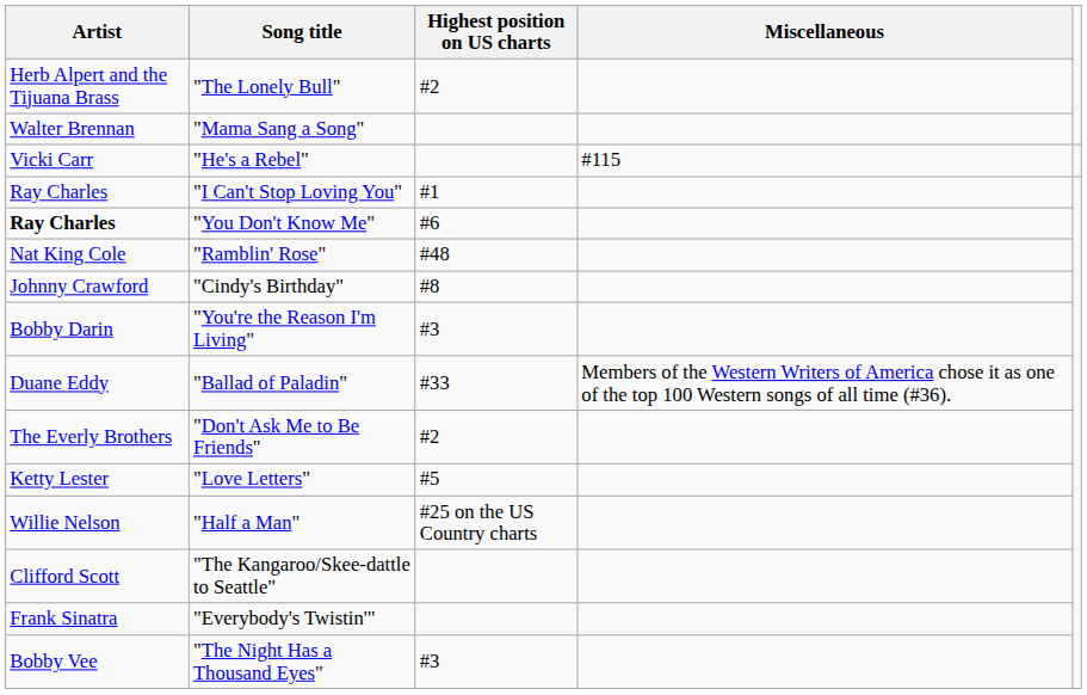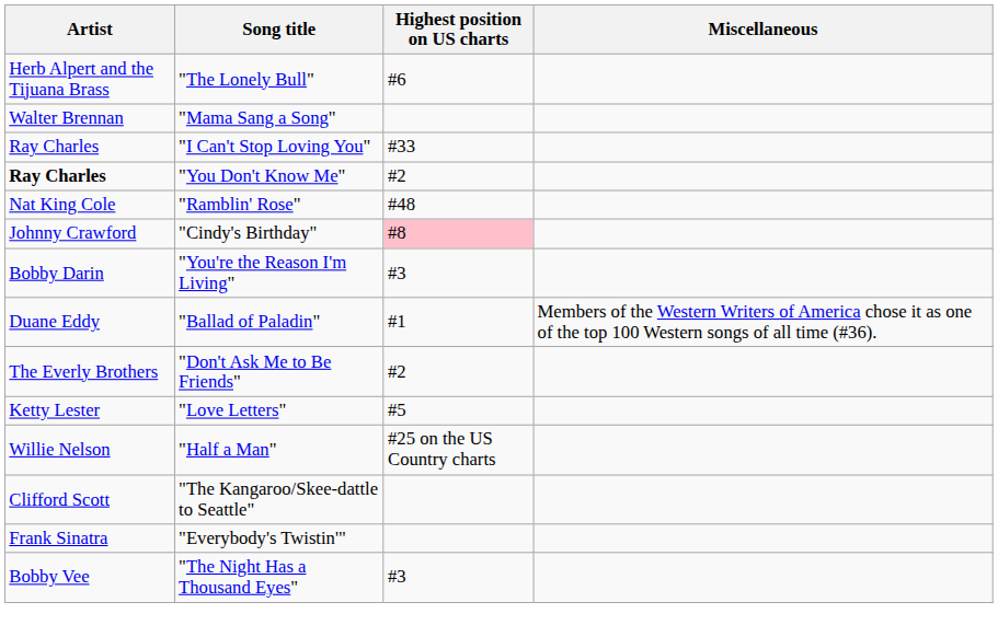"The Lonely Bull" | Highest position on US charts: #2 -> #6
- row: Vicki Carr | "He's a Rebel" | #115
"I Can't Stop Loving You" | Highest position on US charts: #1 -> #33
"You Don't Know Me" | Highest position on US charts: #6 -> #2
"Cindy's Birthday" | Highest position on US charts: no background -> pink background
"Ballad of Paladin" | Highest position on US charts: #33 -> #1
